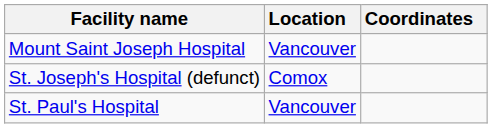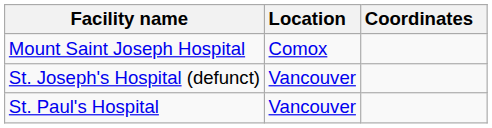Mount Saint Joseph Hospital | Location: Vancouver -> Comox
St. Joseph's Hospital (defunct) | Location: Comox -> Vancouver
